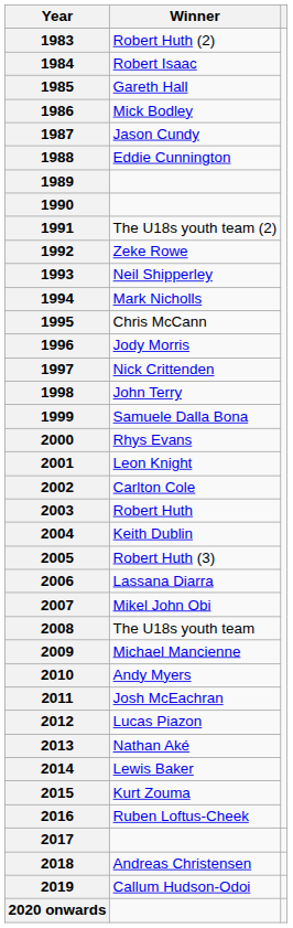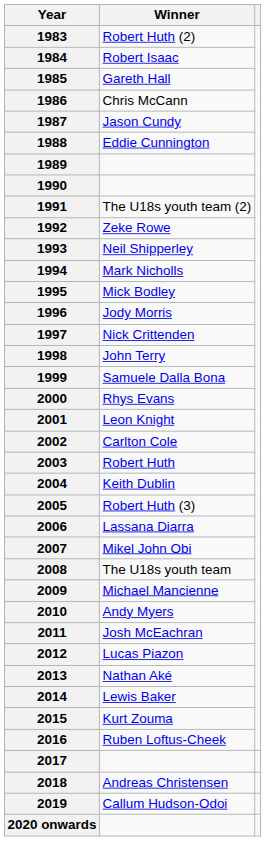1986 | Winner: Mick Bodley -> Chris McCann
1995 | Winner: Chris McCann -> Mick Bodley
